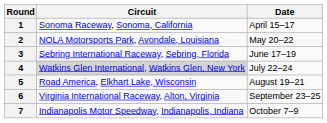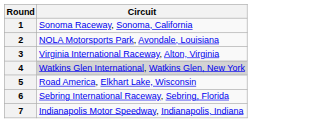- column: Date | April 15–17 | May 20–22 | June 17–19 | July 22–24 | August 19–21 | September 23–25 | October 7–9
3 | Circuit: Sebring International Raceway, Sebring, Florida -> Virginia International Raceway, Alton, Virginia
6 | Circuit: Virginia International Raceway, Alton, Virginia -> Sebring International Raceway, Sebring, Florida
